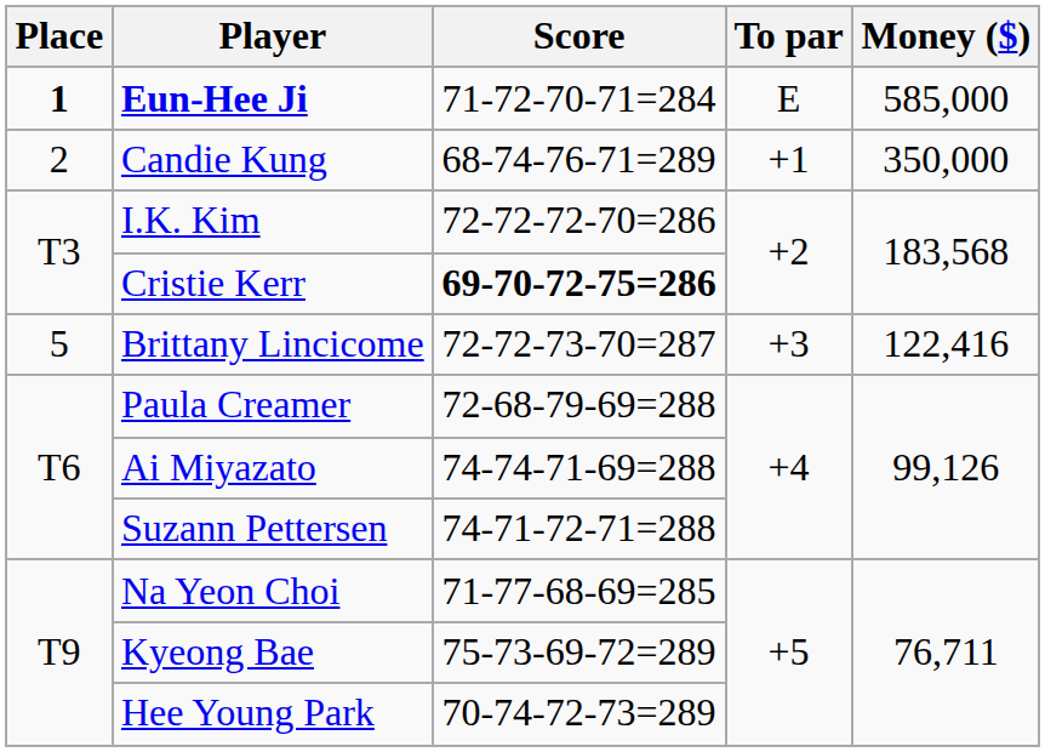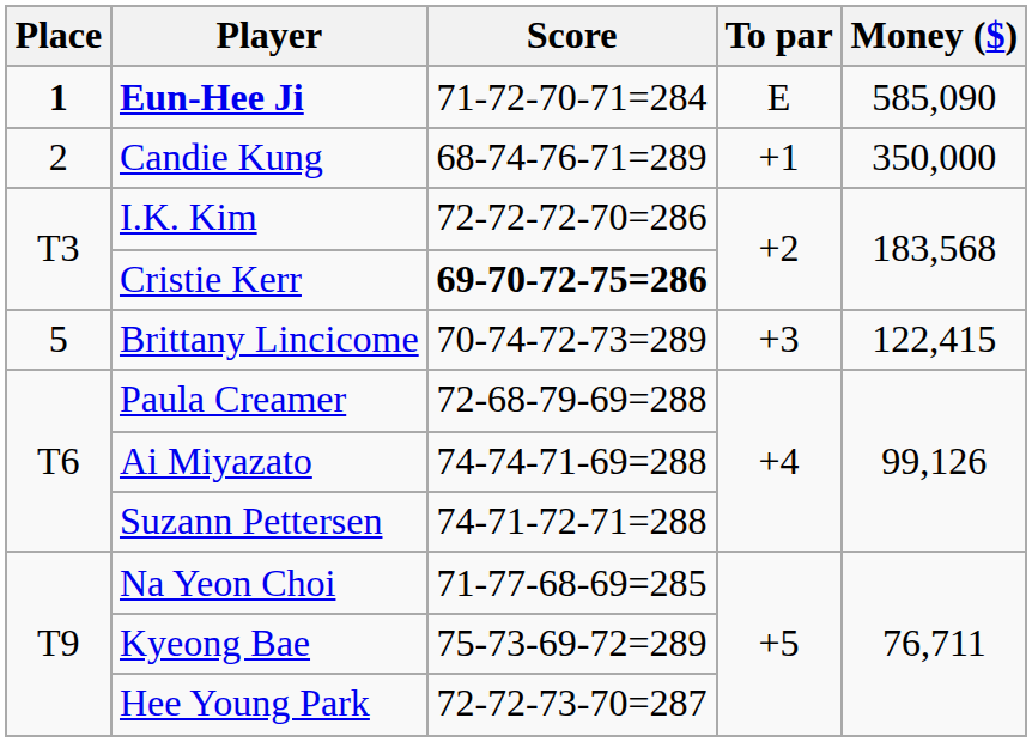Eun-Hee Ji | Money ($): 585,000 -> 585,090
Brittany Lincicome | Score: 72-72-73-70=287 -> 70-74-72-73=289
Brittany Lincicome | Money ($): 122,416 -> 122,415
Hee Young Park | Score: 70-74-72-73=289 -> 72-72-73-70=287
